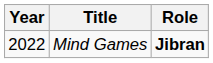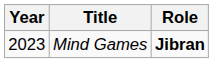Mind Games | Year: 2022 -> 2023
